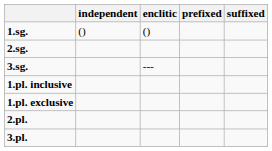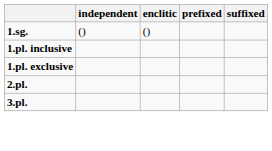- row: 2.sg.
- row: 3.sg. | ---
